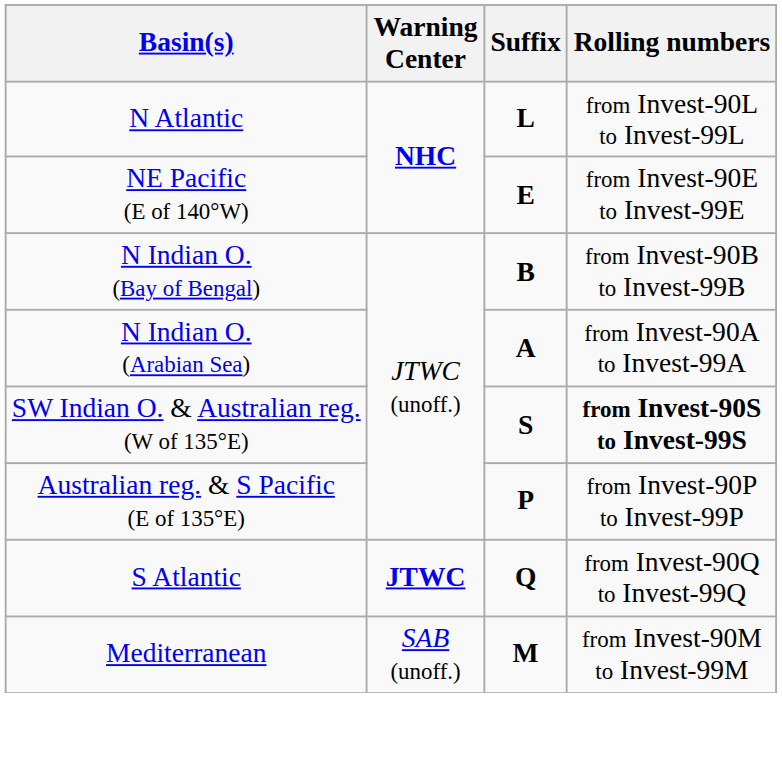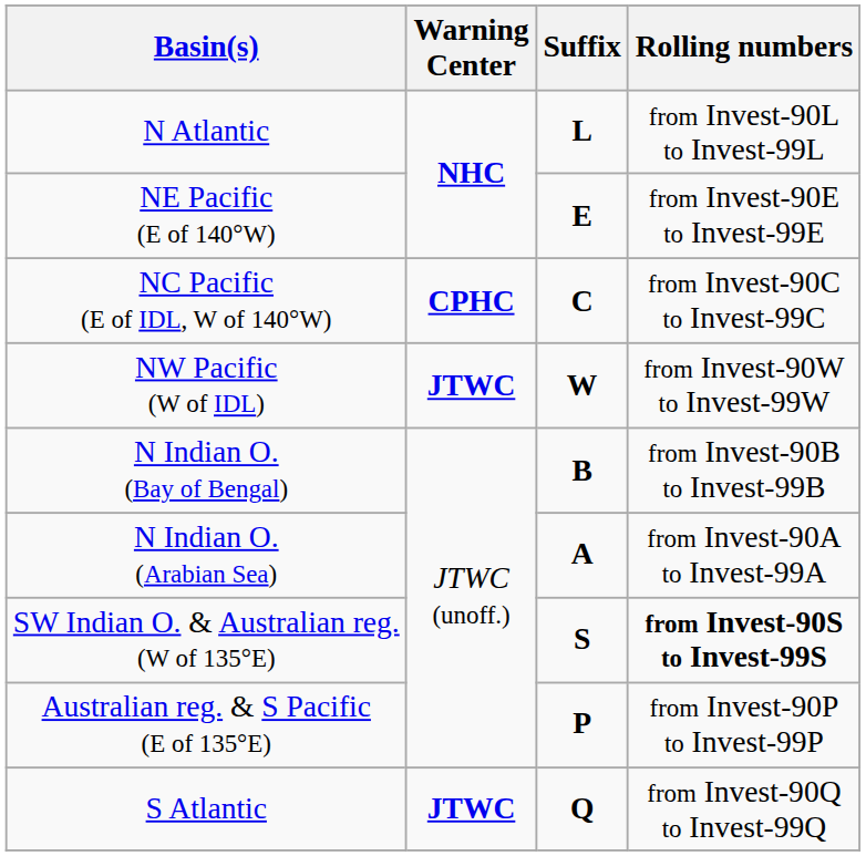+ row: NC Pacific (E of IDL, W of 140°W) | CPHC | C | from Invest-90C to Invest-99C
+ row: NW Pacific (W of IDL) | JTWC | W | from Invest-90W to Invest-99W
- row: Mediterranean | SAB (unoff.) | M | from Invest-90M to Invest-99M
